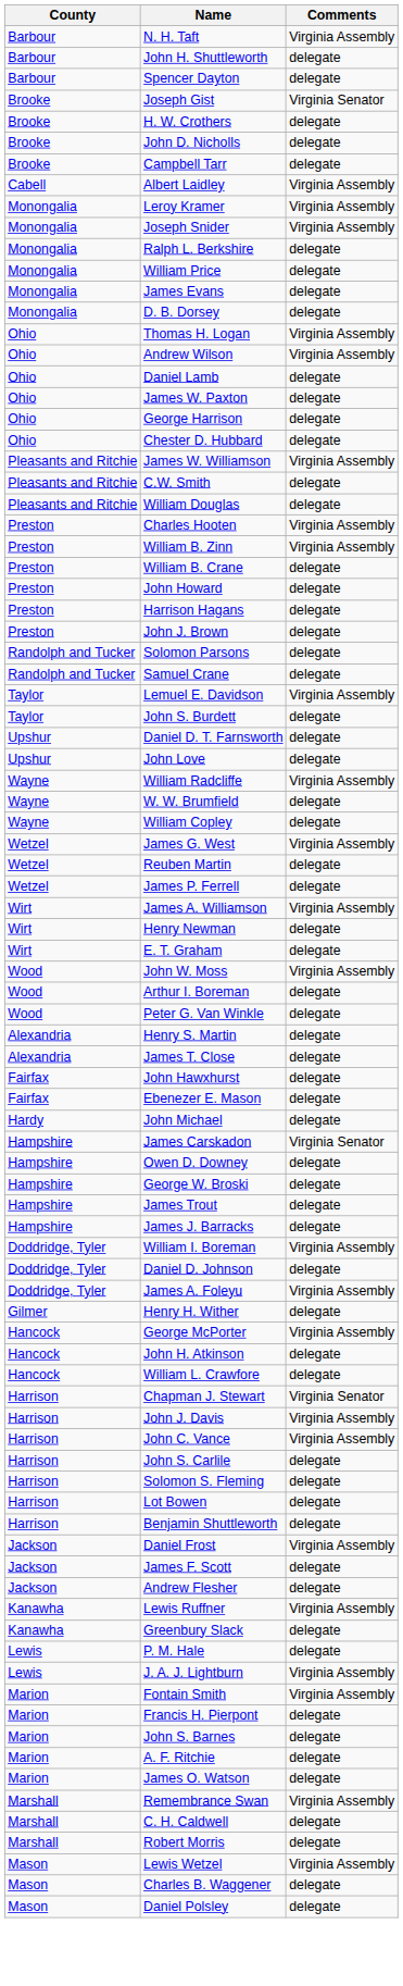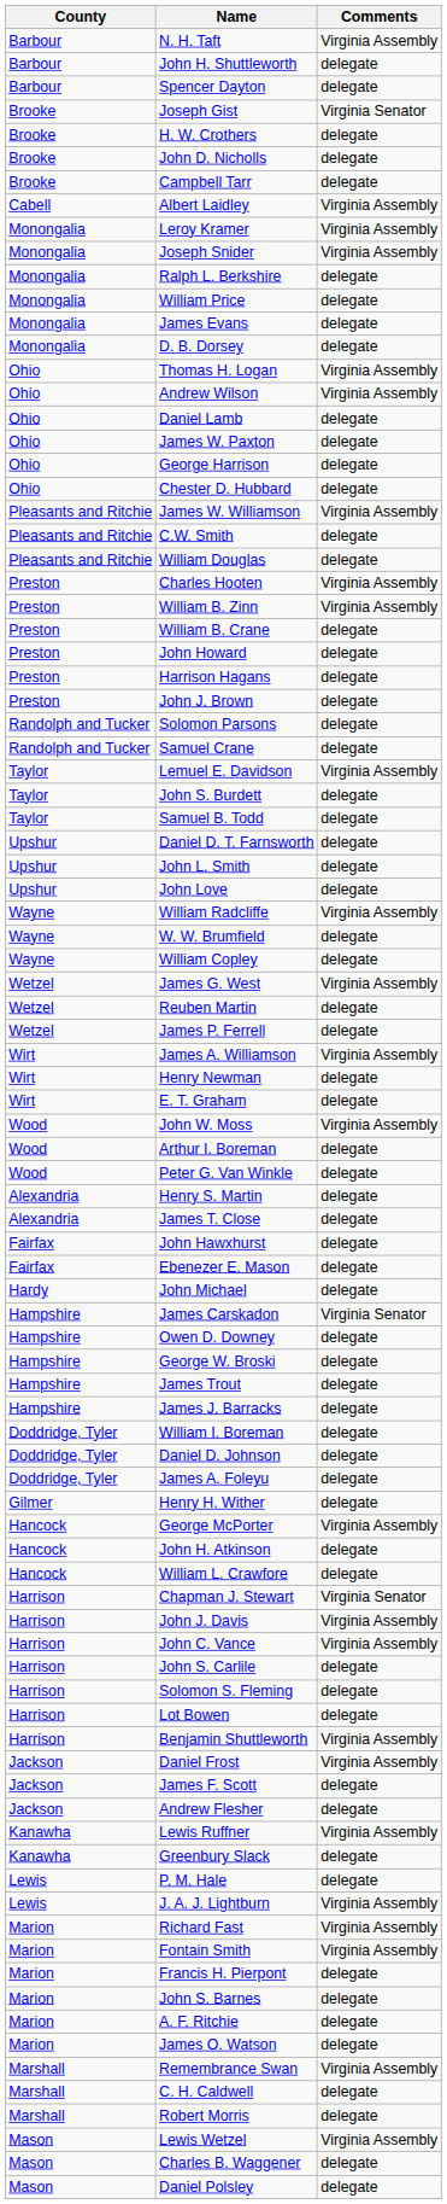+ row: Taylor | Samuel B. Todd | delegate
+ row: Upshur | John L. Smith | delegate
William I. Boreman | Comments: Virginia Assembly -> delegate
James A. Foleyu | Comments: Virginia Assembly -> delegate
Benjamin Shuttleworth | Comments: delegate -> Virginia Assembly
+ row: Marion | Richard Fast | Virginia Assembly
